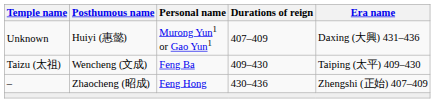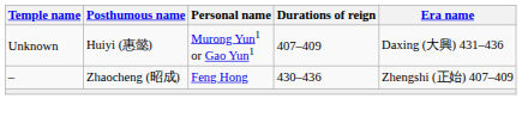- row: Taizu (太祖) | Wencheng (文成) | Feng Ba | 409–430 | Taiping (太平) 409–430
